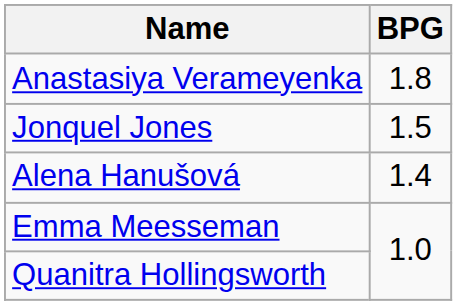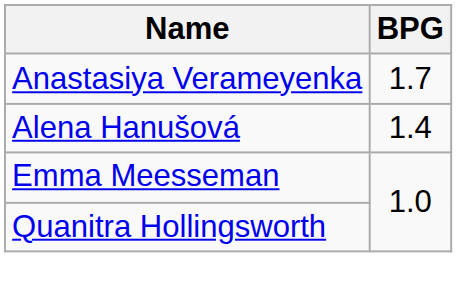Anastasiya Verameyenka | BPG: 1.8 -> 1.7
- row: Jonquel Jones | 1.5
